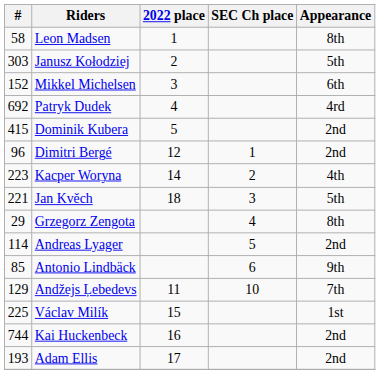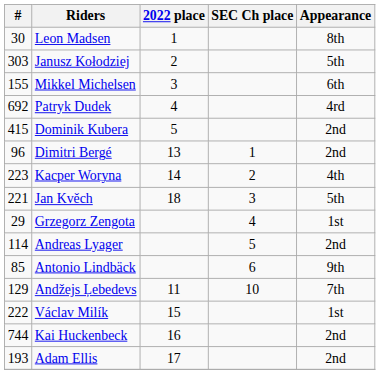Leon Madsen | #: 58 -> 30
Mikkel Michelsen | #: 152 -> 155
Dimitri Bergé | 2022 place: 12 -> 13
Grzegorz Zengota | Appearance: 8th -> 1st
Václav Milík | #: 225 -> 222
